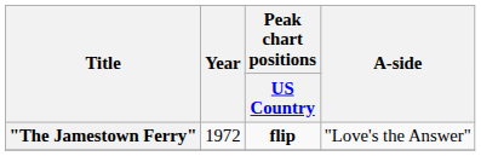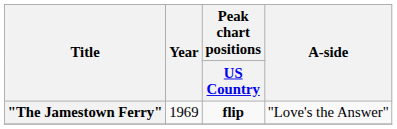"The Jamestown Ferry" | Year: 1972 -> 1969
